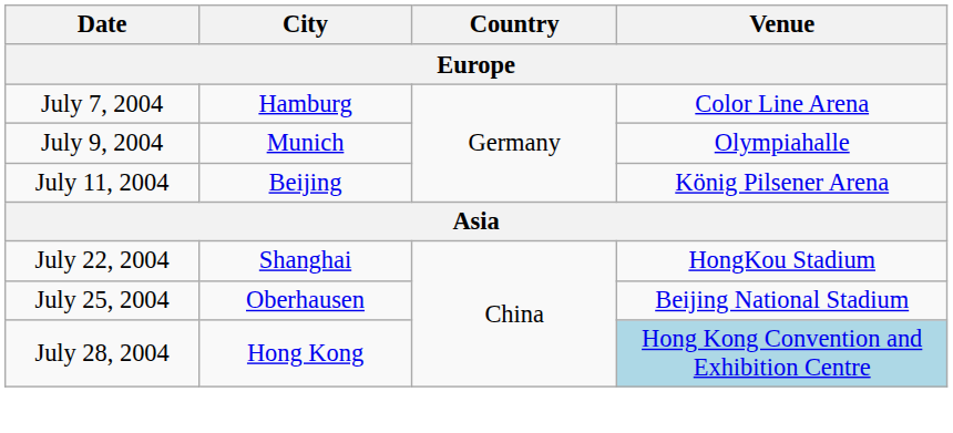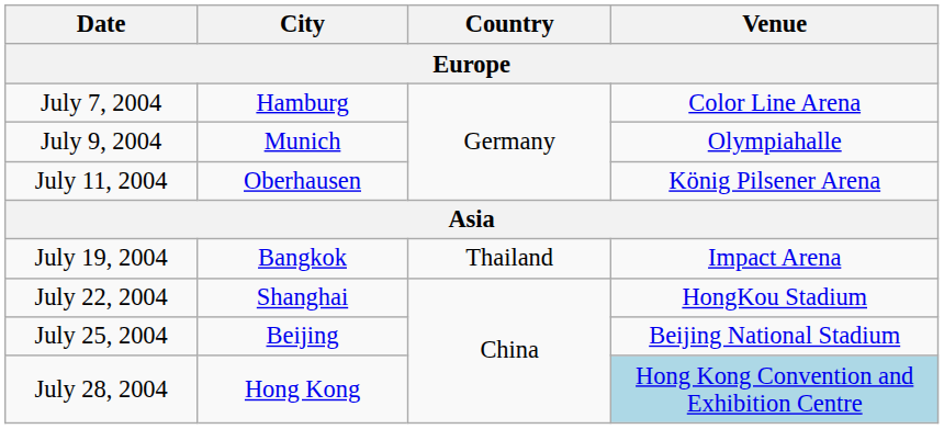July 11, 2004 | City: Beijing -> Oberhausen
+ row: July 19, 2004 | Bangkok | Thailand | Impact Arena
July 25, 2004 | City: Oberhausen -> Beijing
